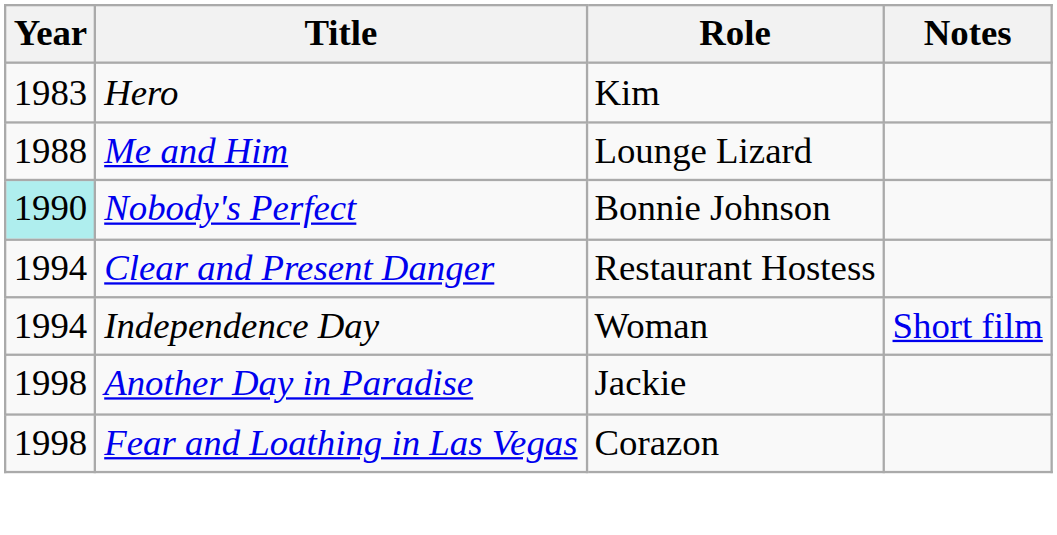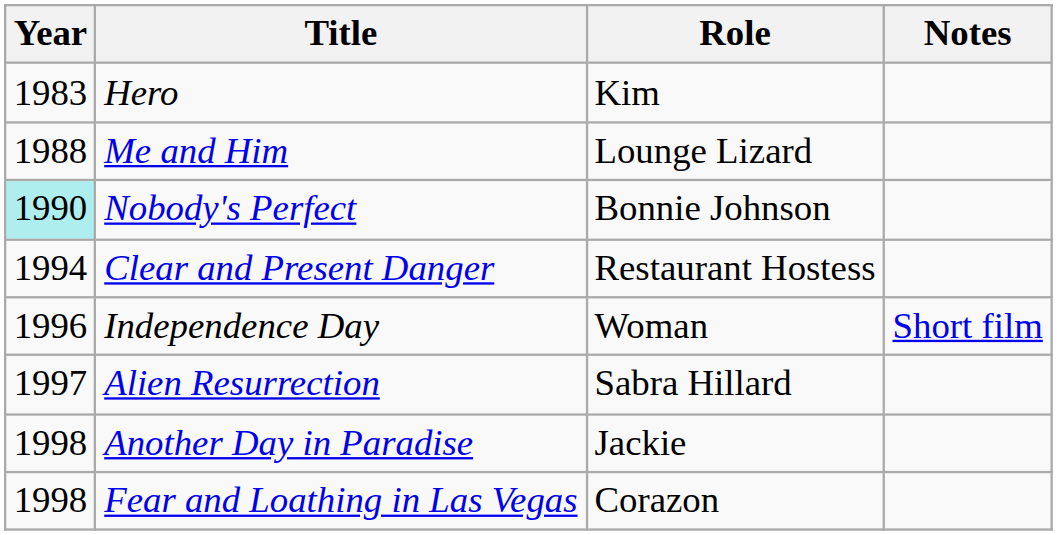Independence Day | Year: 1994 -> 1996
+ row: 1997 | Alien Resurrection | Sabra Hillard
